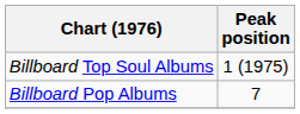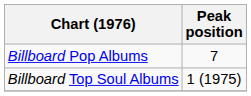rows swapped: Billboard Pop Albums <-> Billboard Top Soul Albums
